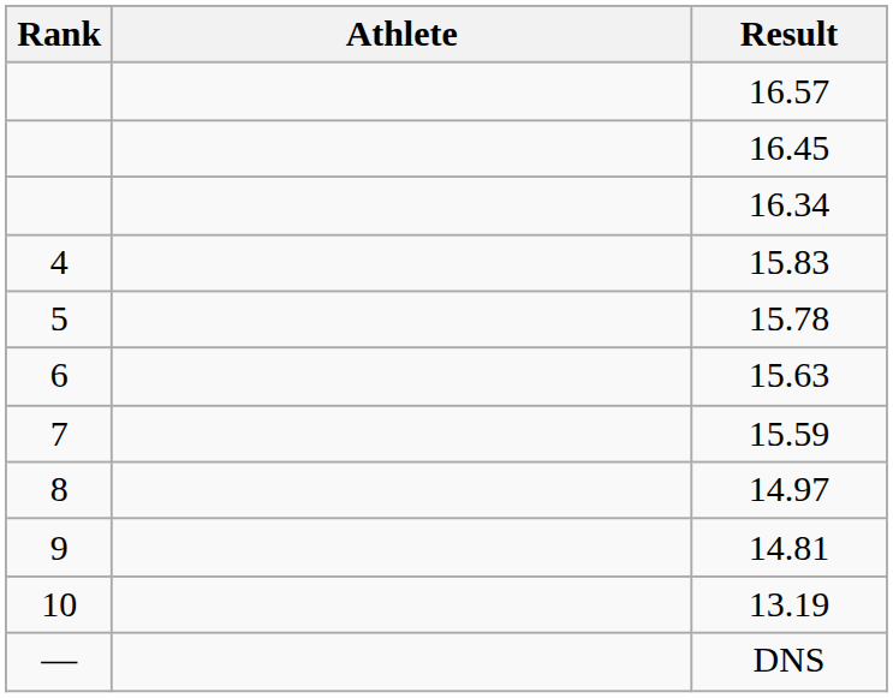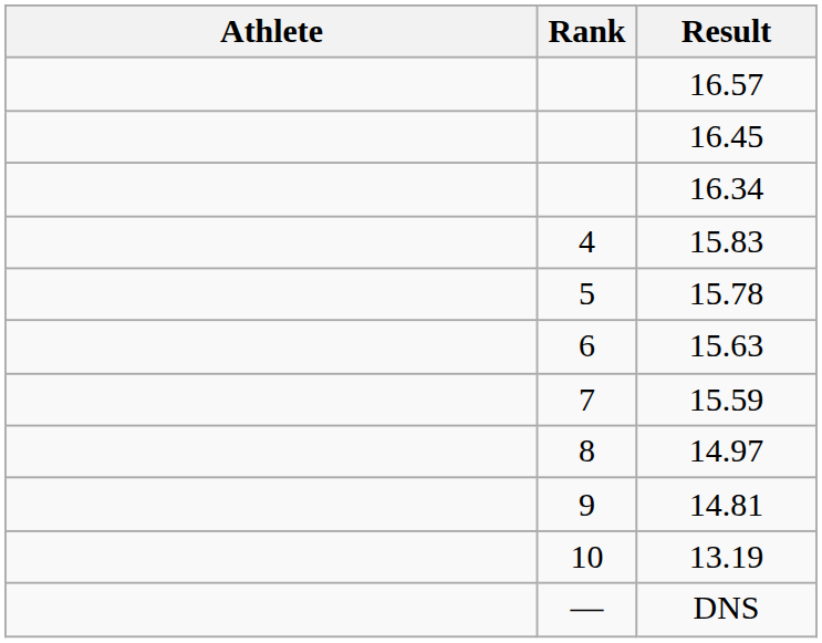columns swapped: Rank <-> Athlete
